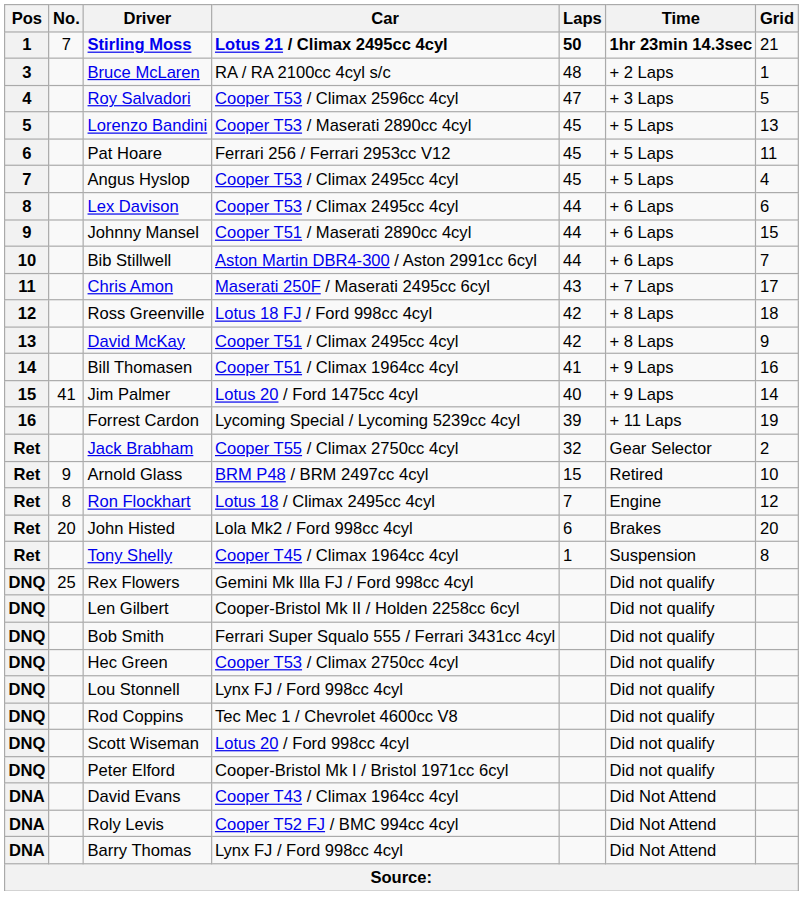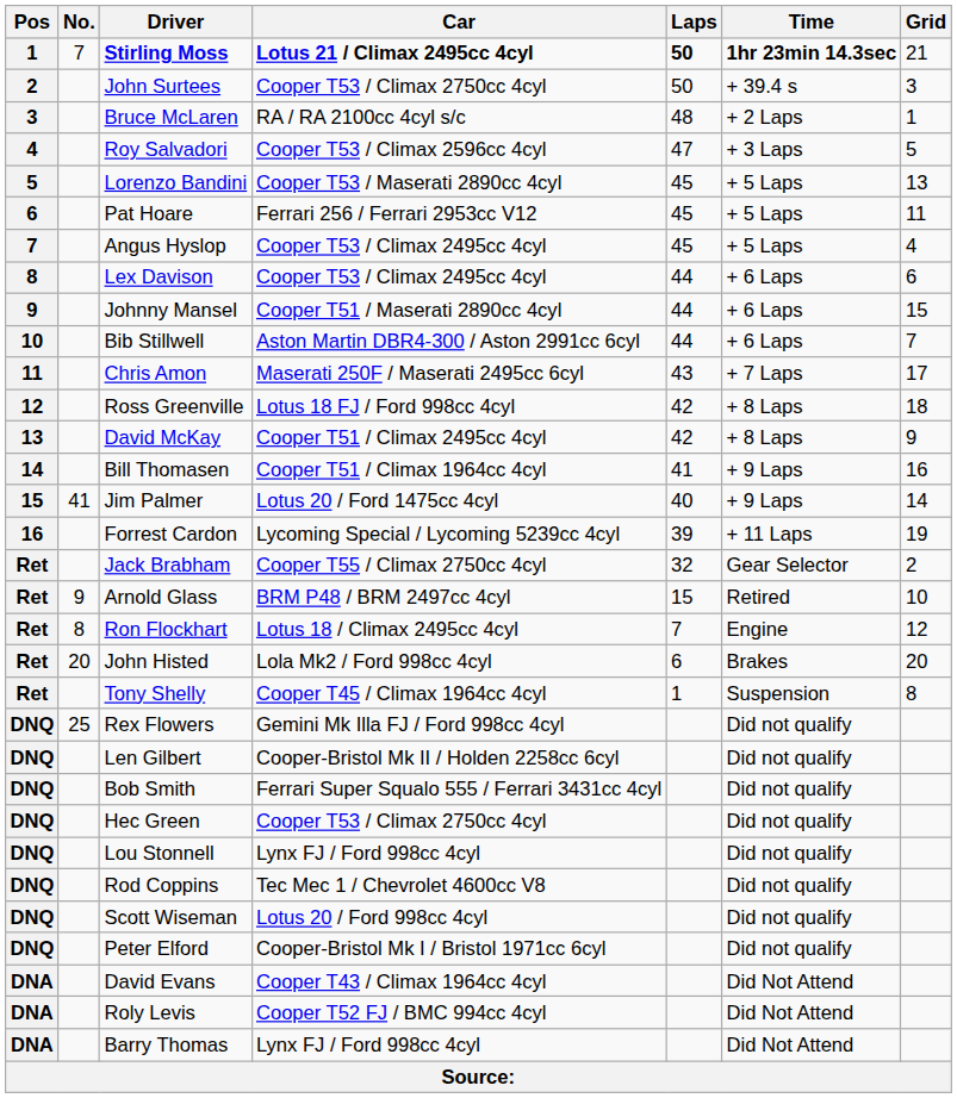+ row: 2 | John Surtees | Cooper T53 / Climax 2750cc 4cyl | 50 | + 39.4 s | 3
